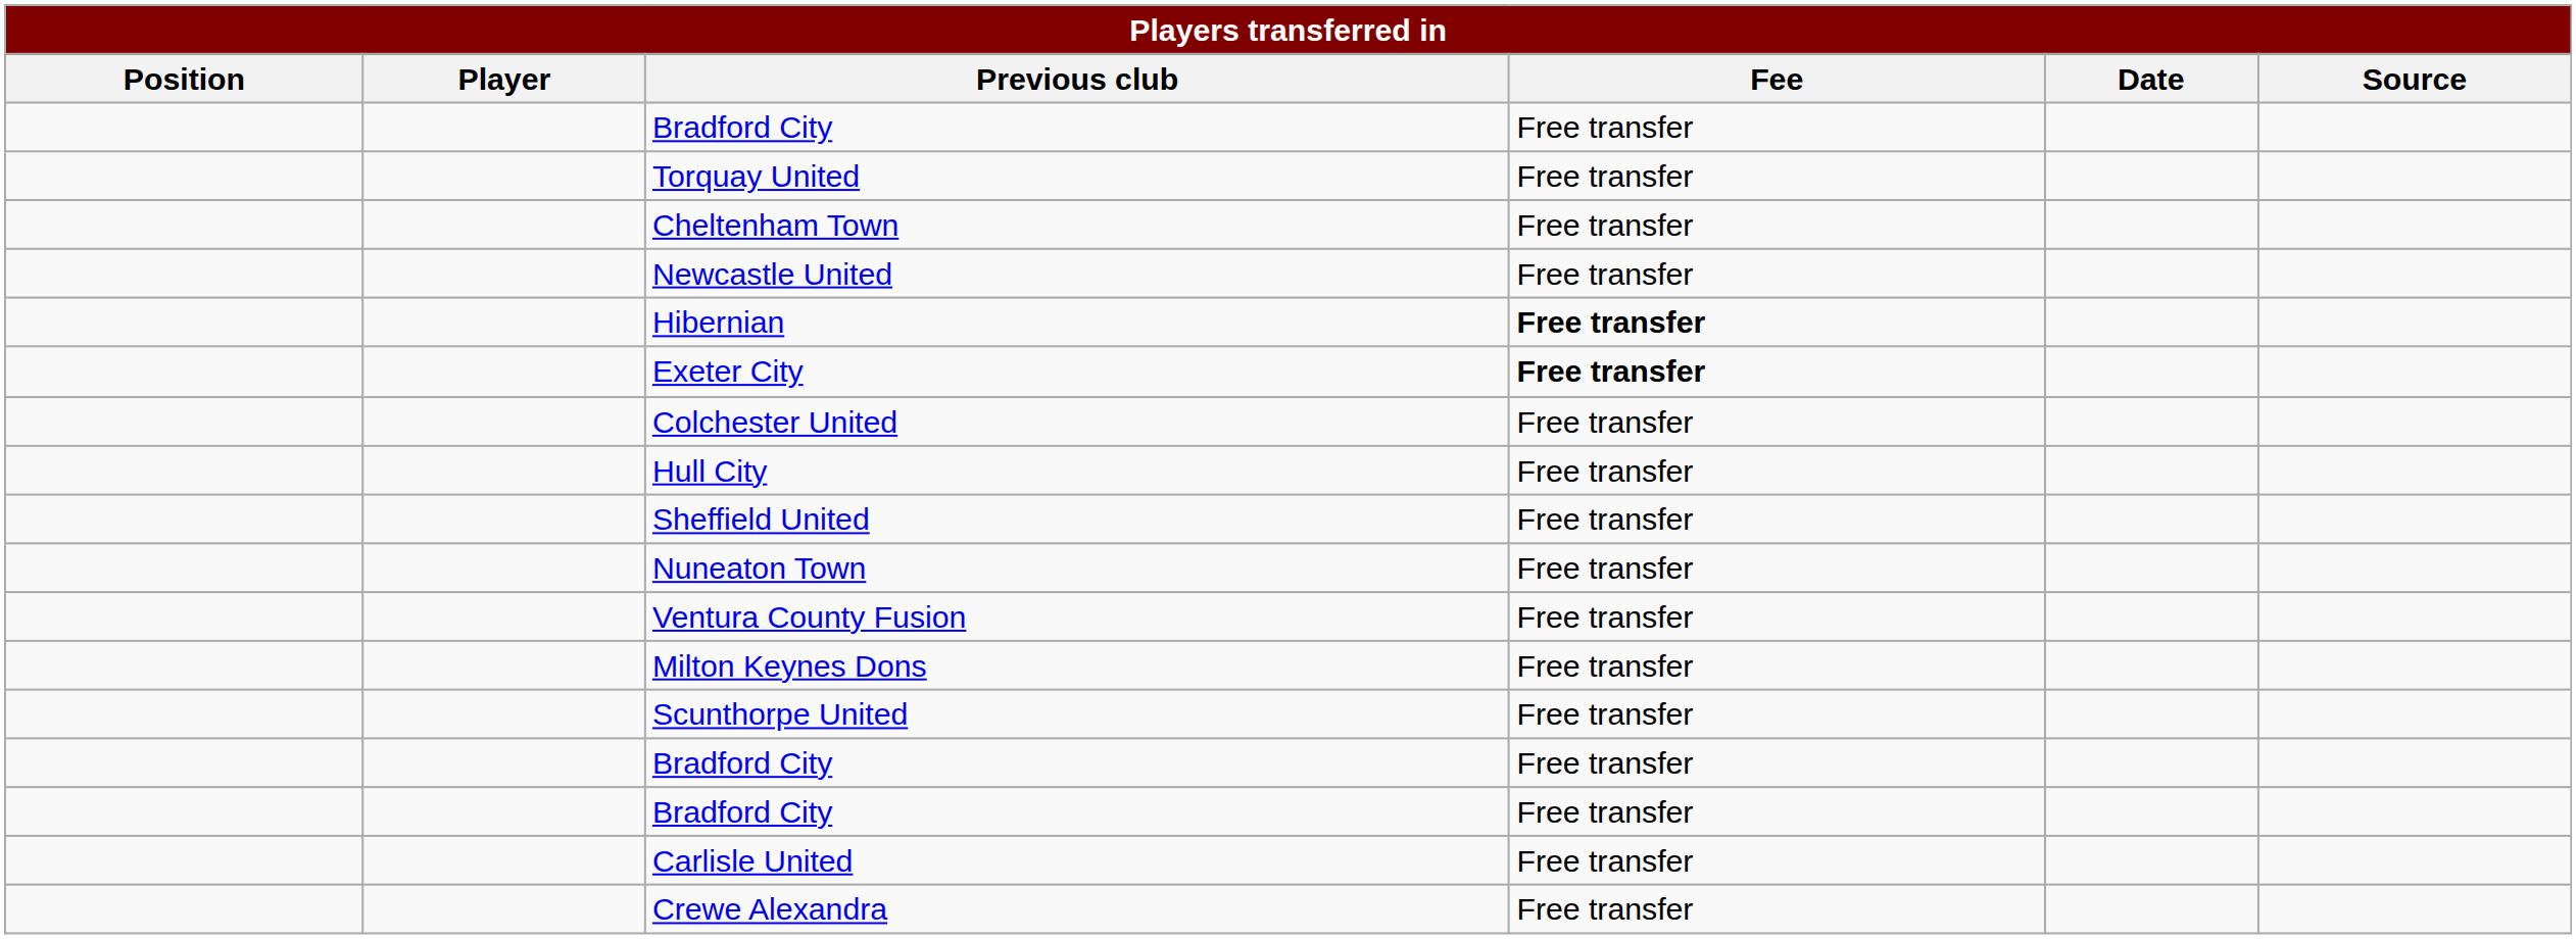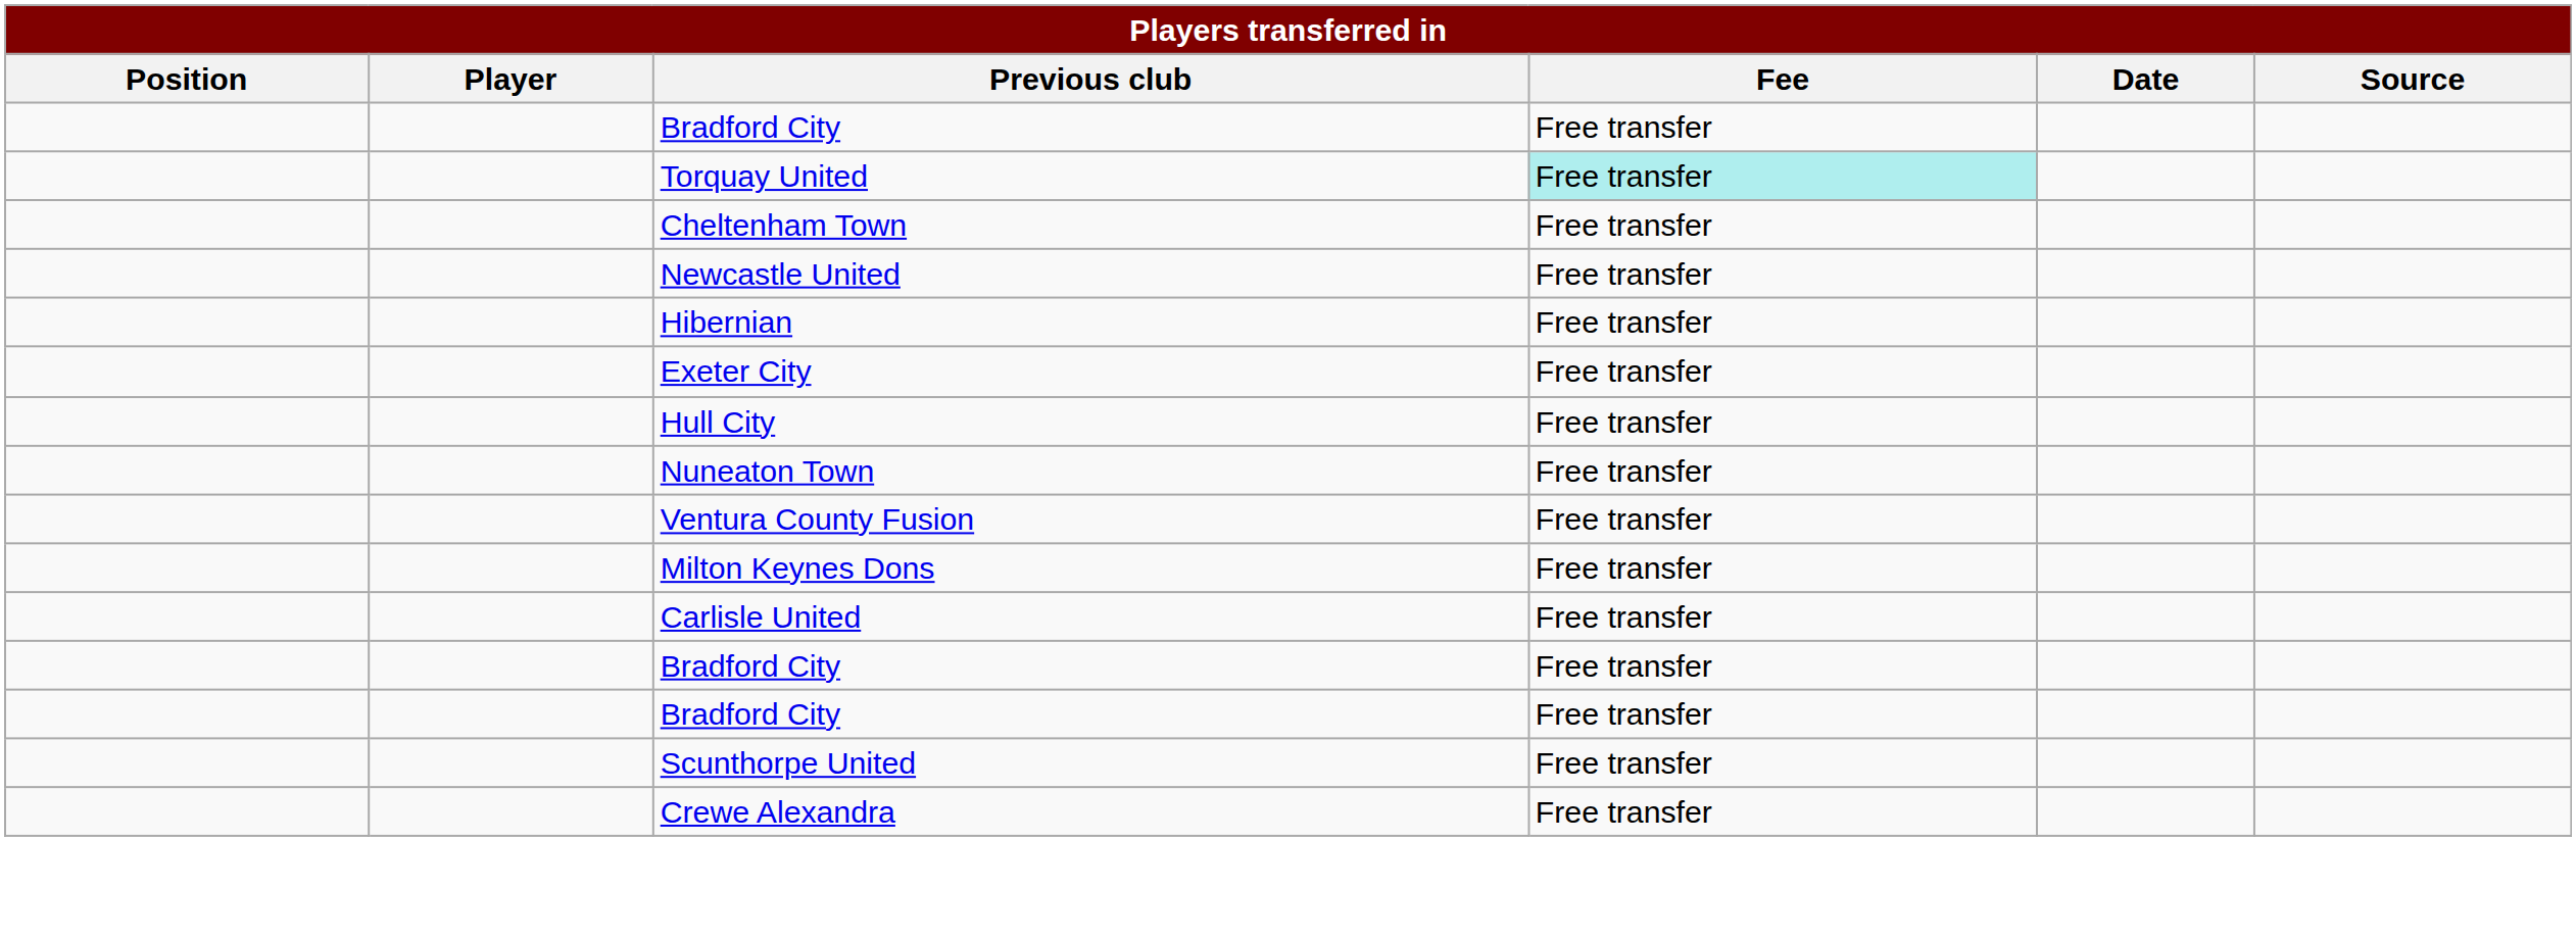Torquay United | Fee: no background -> paleturquoise background
Hibernian | Fee: bold -> normal
Exeter City | Fee: bold -> normal
- row: Colchester United | Free transfer
- row: Sheffield United | Free transfer
rows swapped: Scunthorpe United <-> Carlisle United
